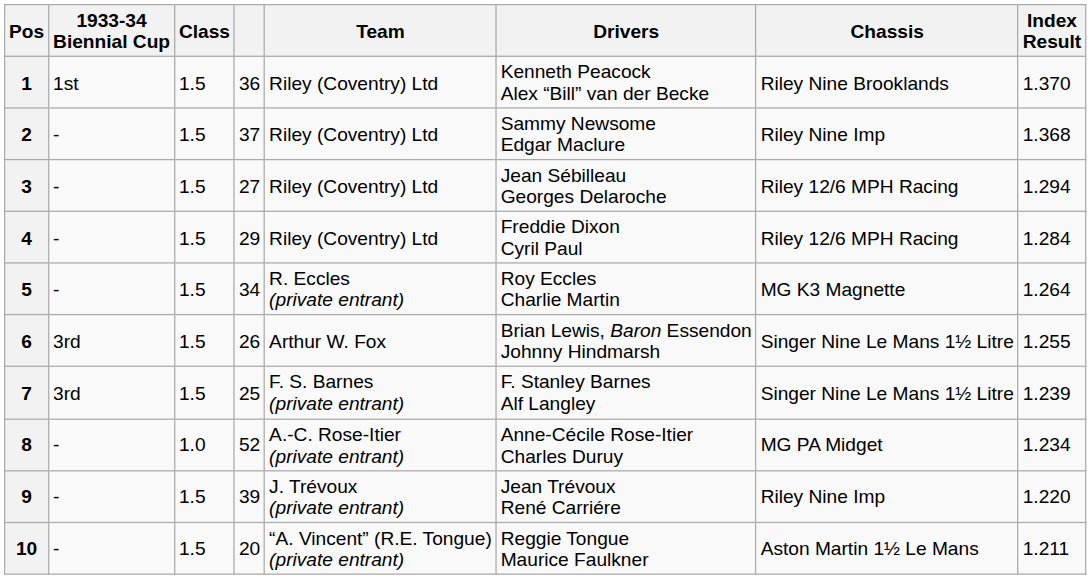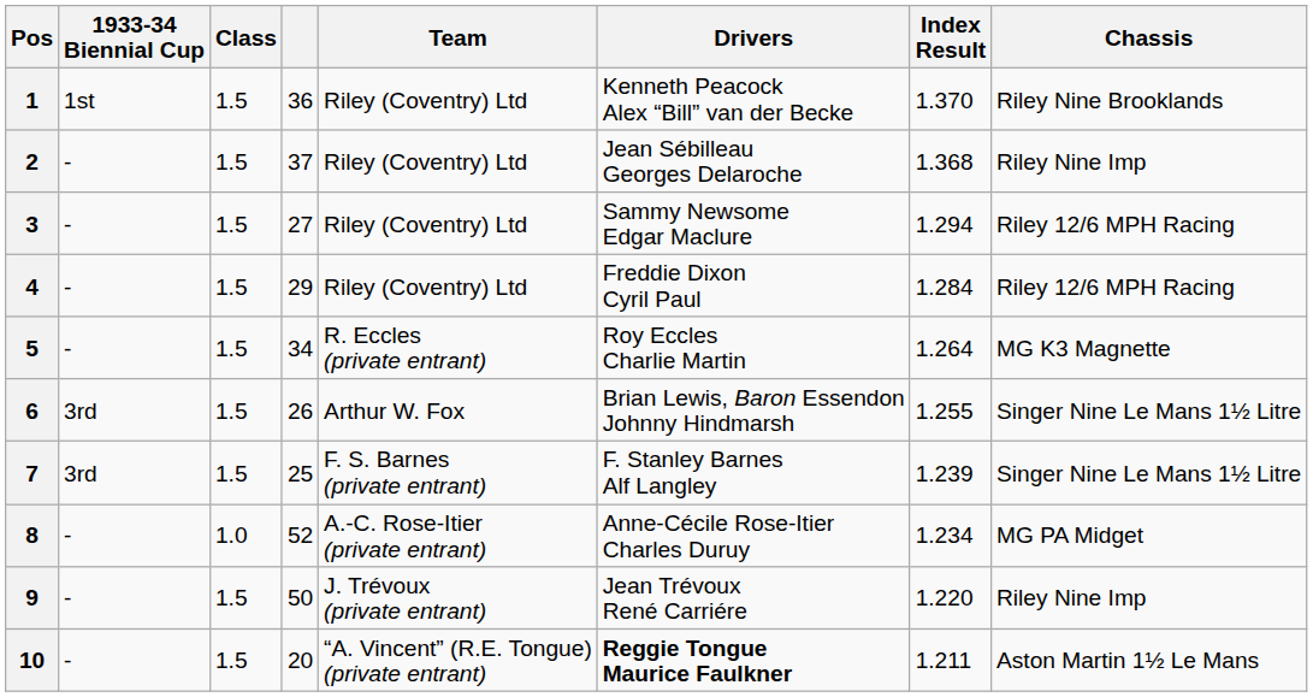columns swapped: Chassis <-> Index Result
2 | Drivers: Sammy Newsome Edgar Maclure -> Jean Sébilleau Georges Delaroche
3 | Drivers: Jean Sébilleau Georges Delaroche -> Sammy Newsome Edgar Maclure
9 | column 4: 39 -> 50
10 | Drivers: normal -> bold
